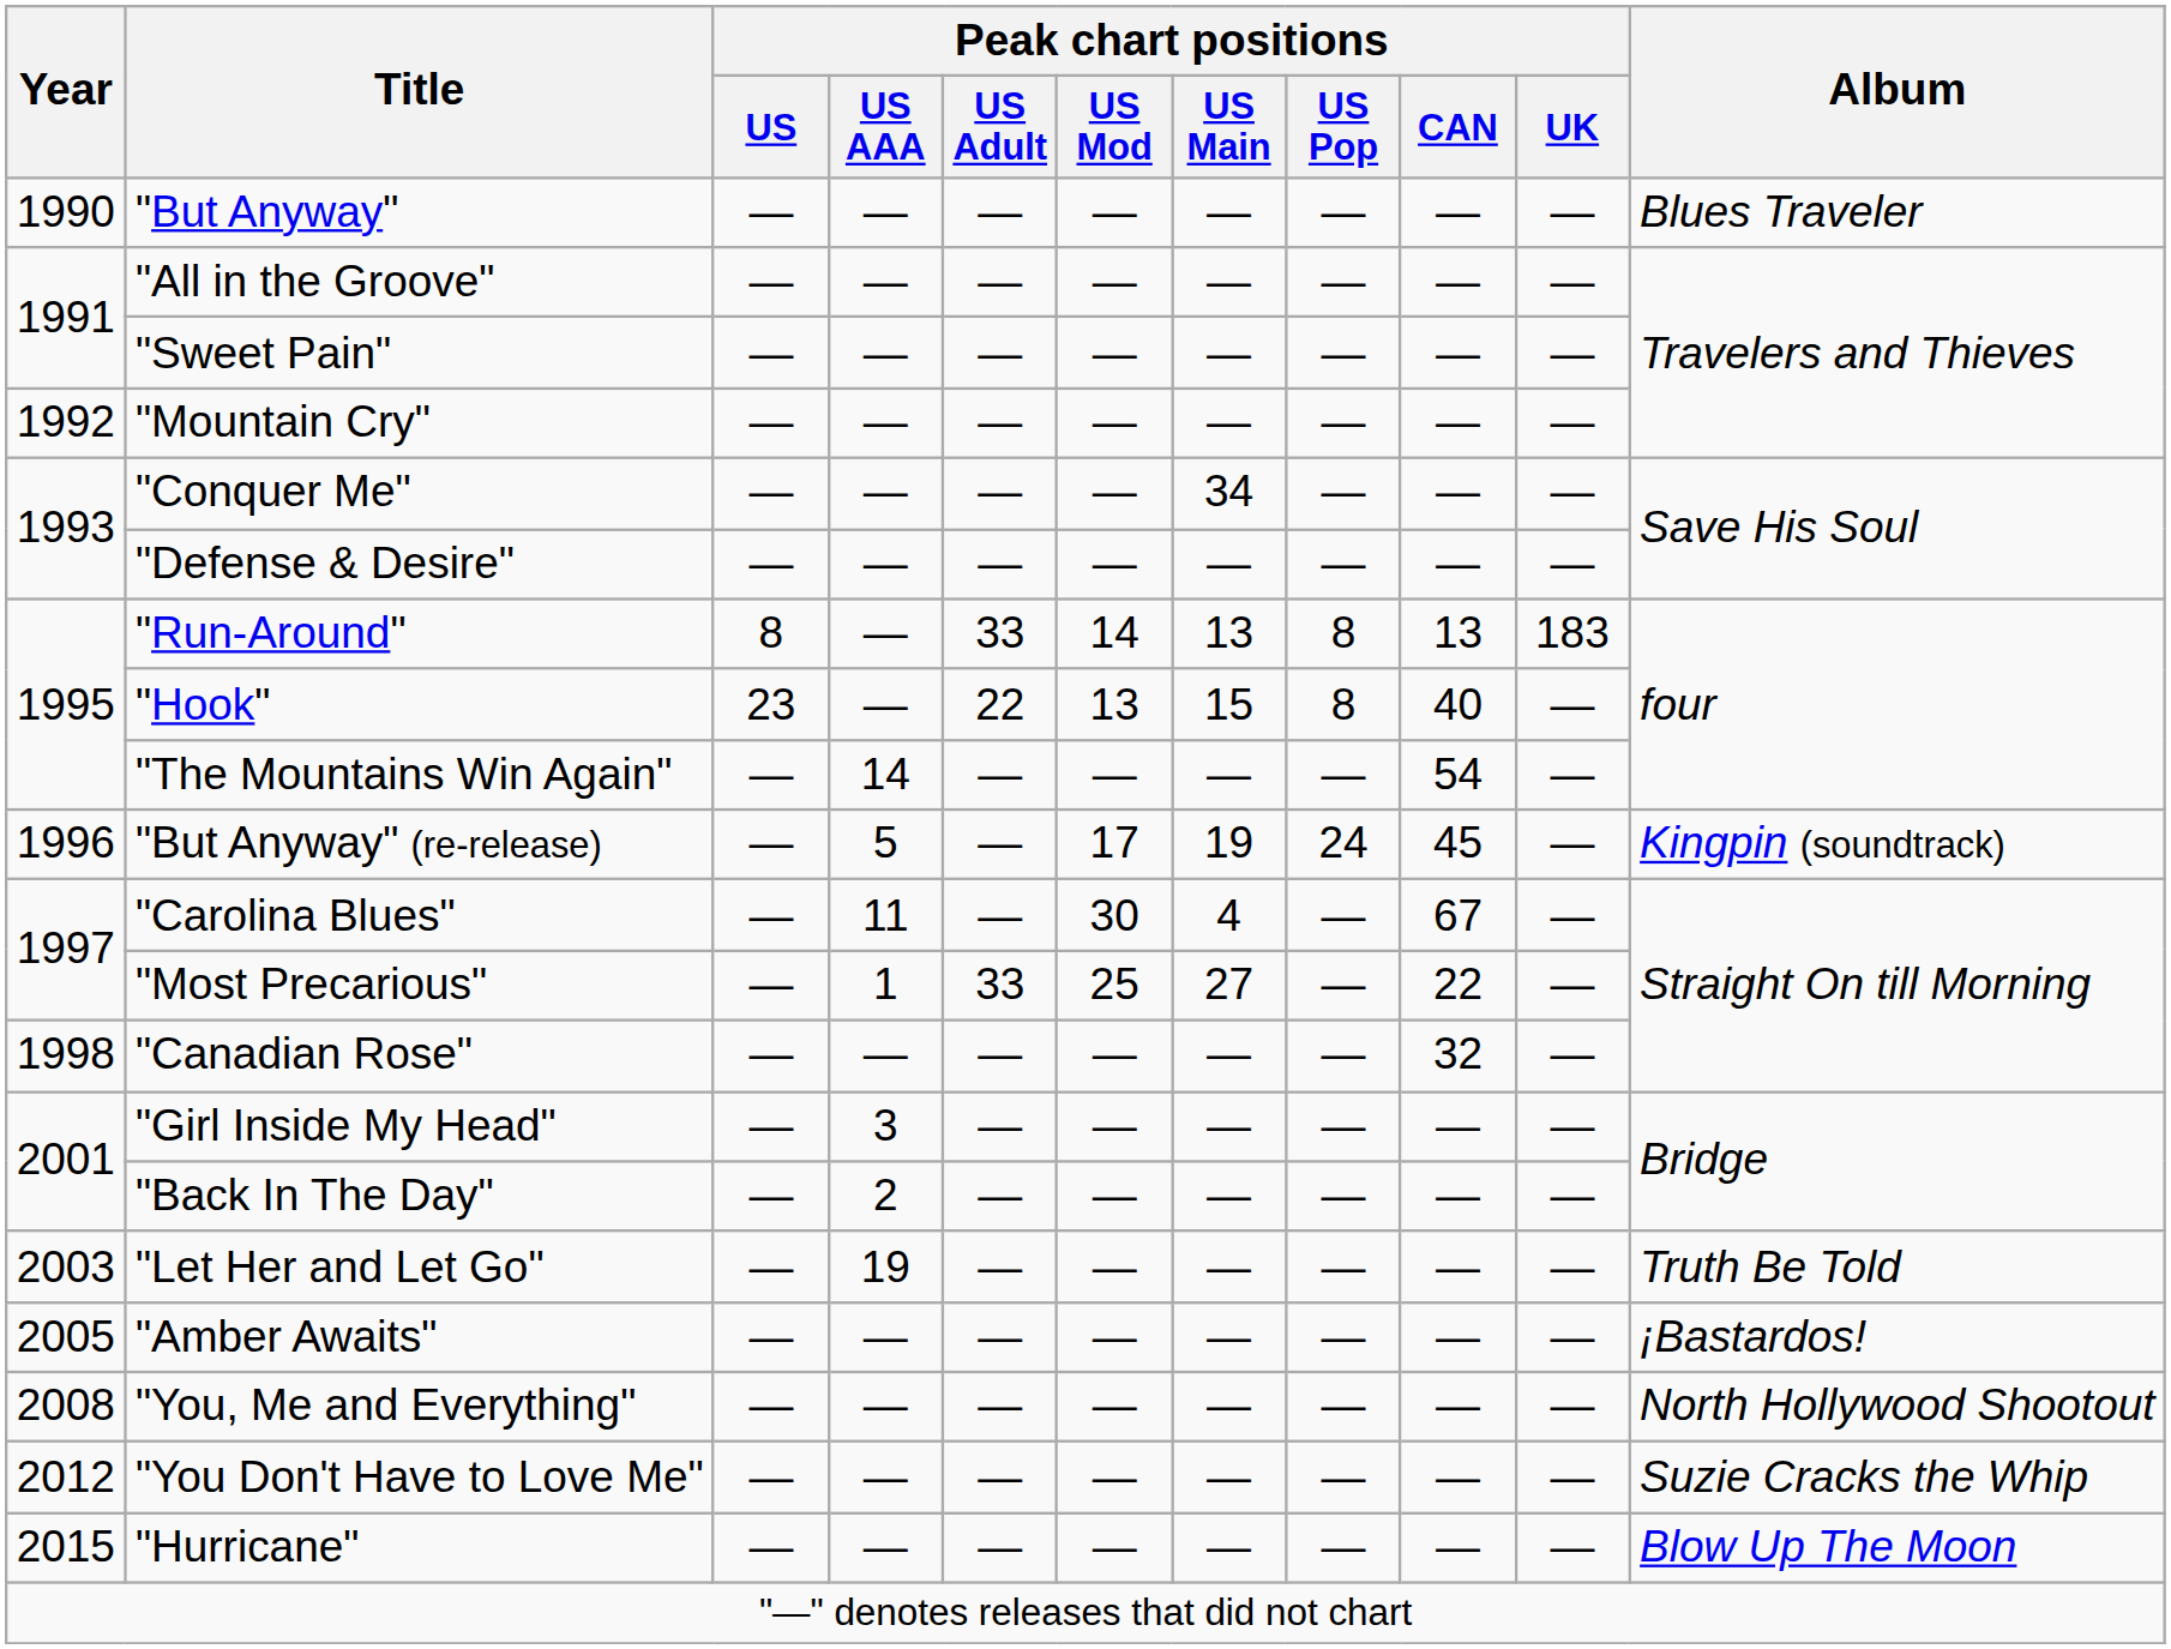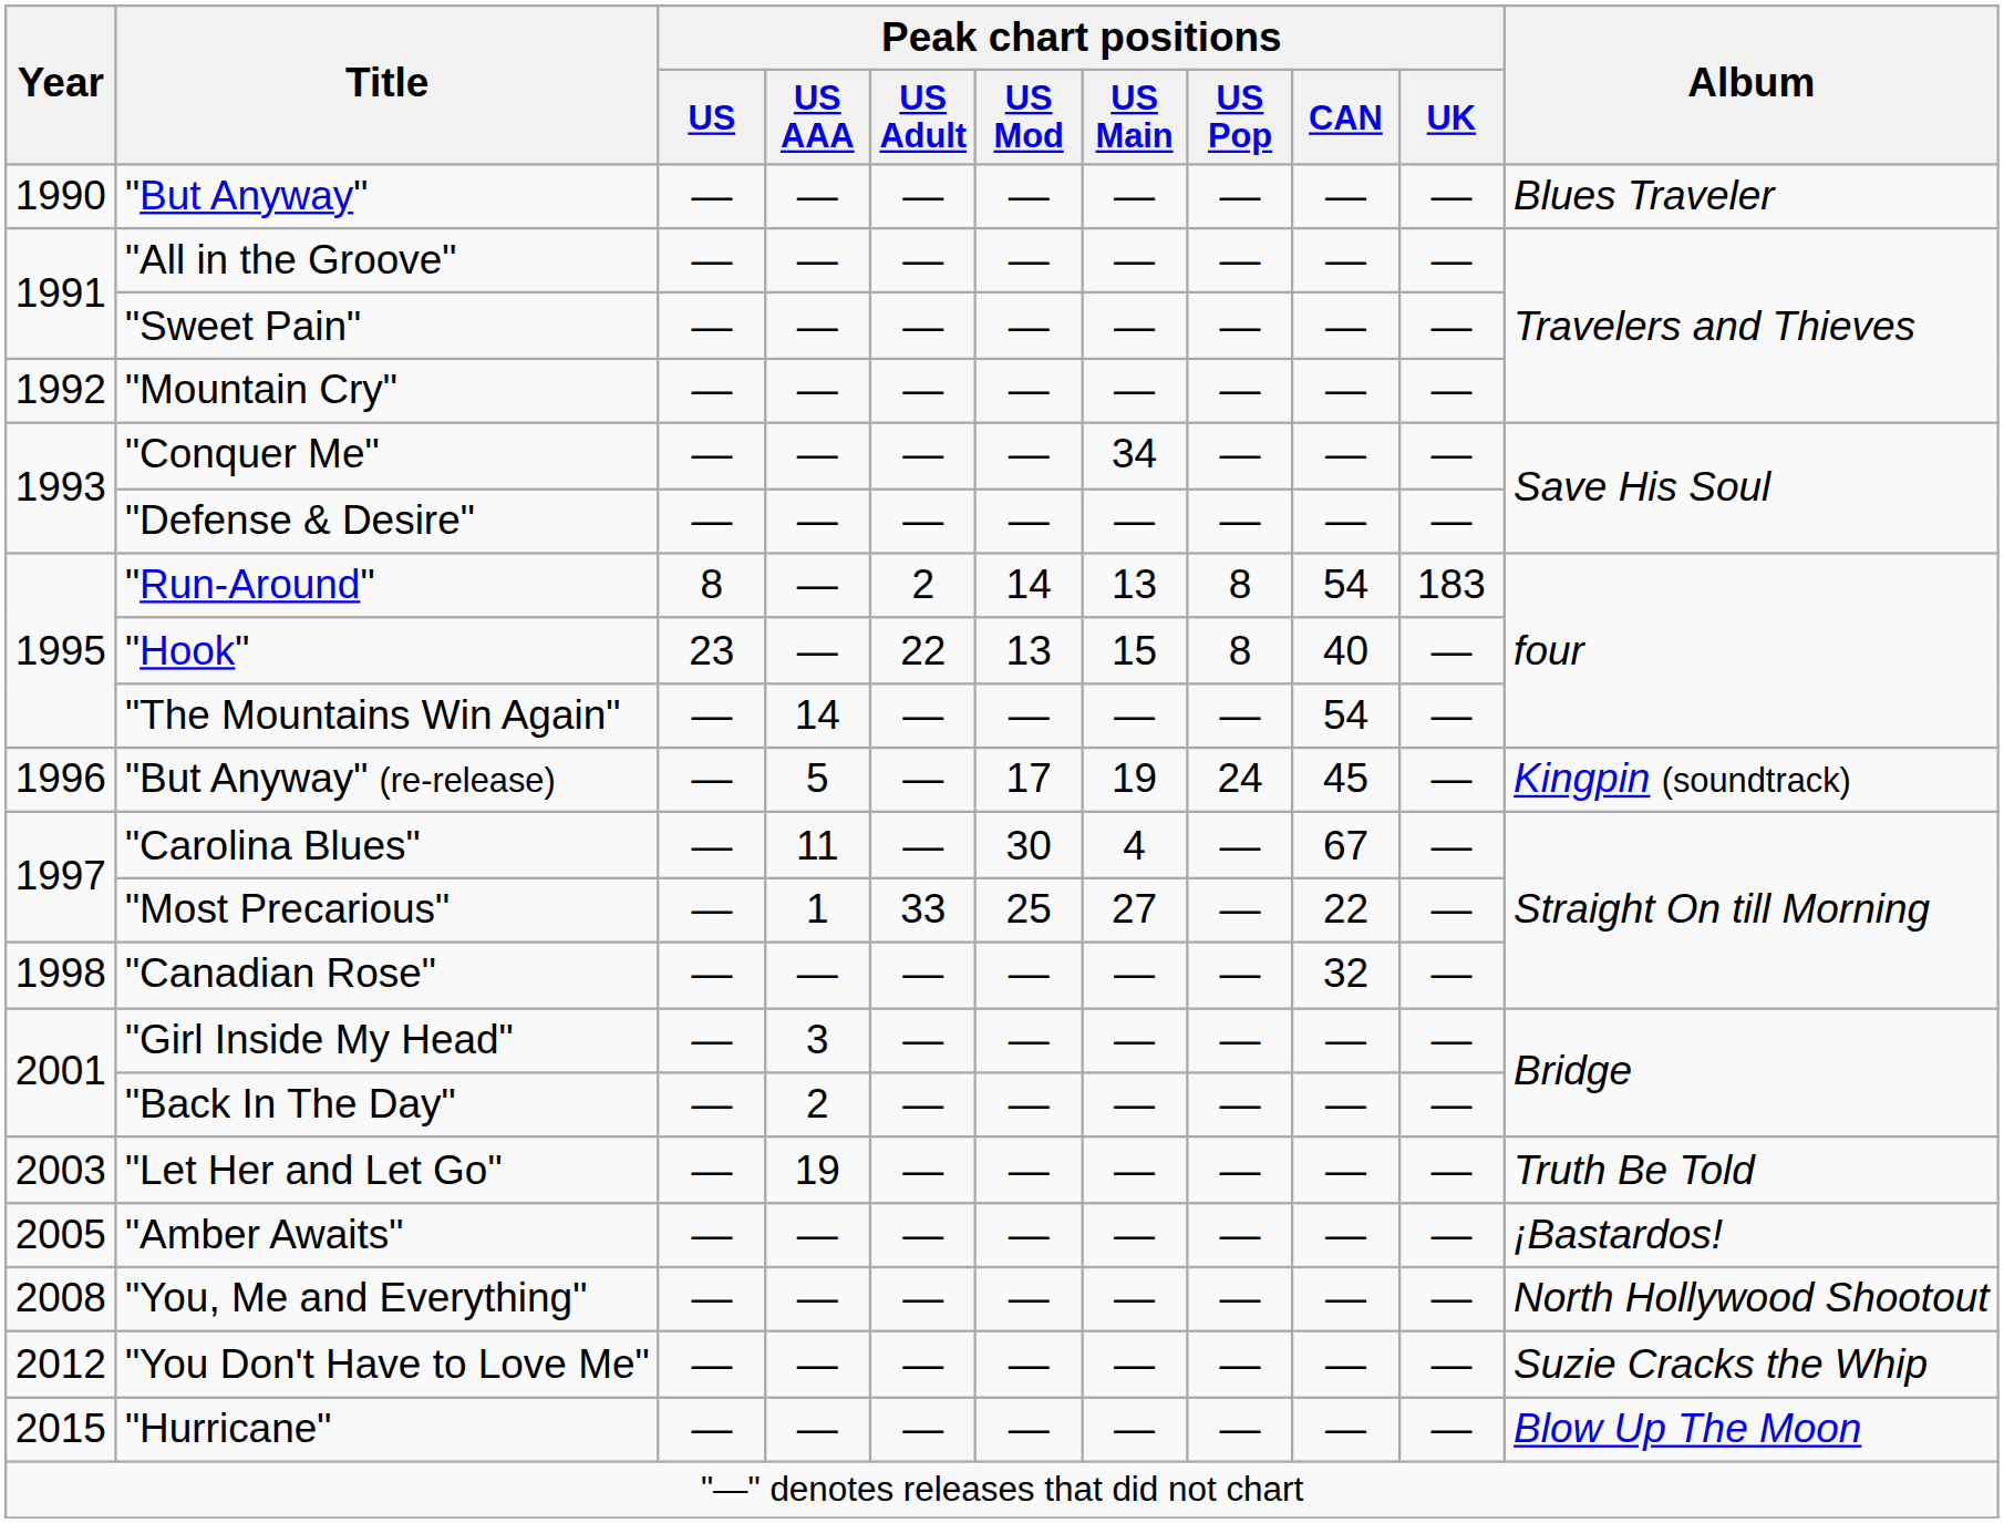"Run-Around" | Peak chart positions / US Adult: 33 -> 2
"Run-Around" | Peak chart positions / CAN: 13 -> 54
